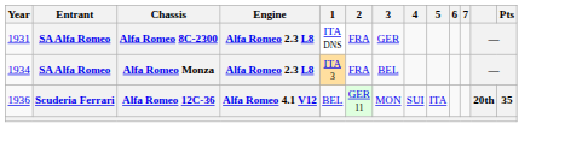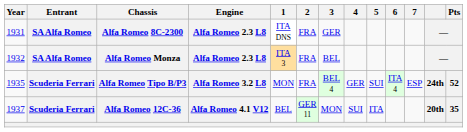Alfa Romeo Monza | Year: 1934 -> 1932
+ row: 1935 | Scuderia Ferrari | Alfa Romeo Tipo B/P3 | Alfa Romeo 3.2 L8 | MON | FRA | BEL 4 | GER | SUI | ITA 4 | ESP | 24th | 52
Alfa Romeo 12C-36 | Year: 1936 -> 1937
